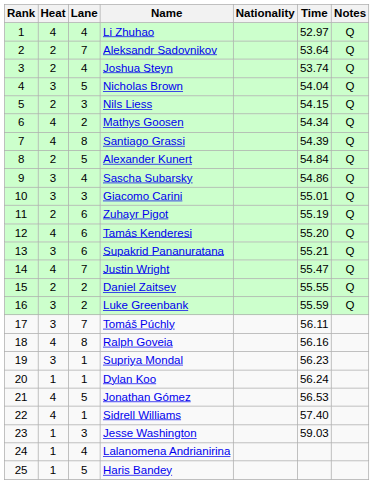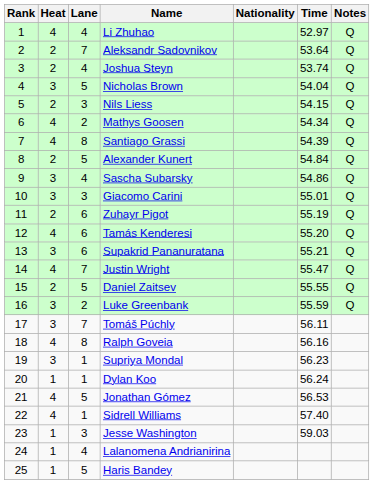Daniel Zaitsev | Lane: 2 -> 5
